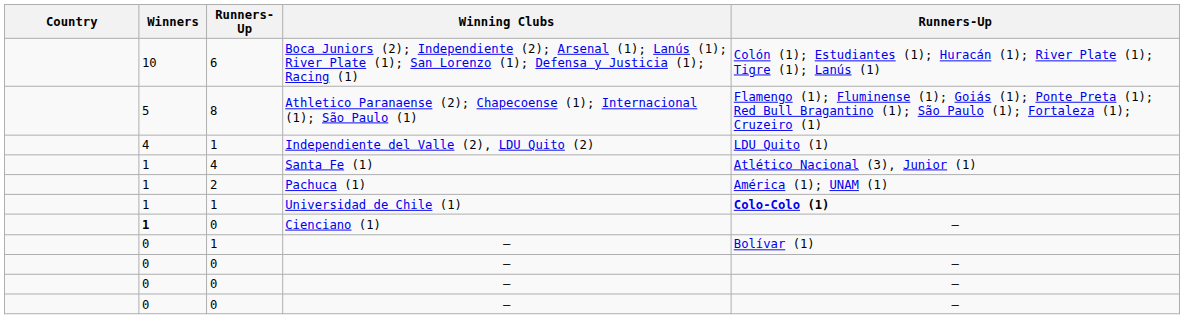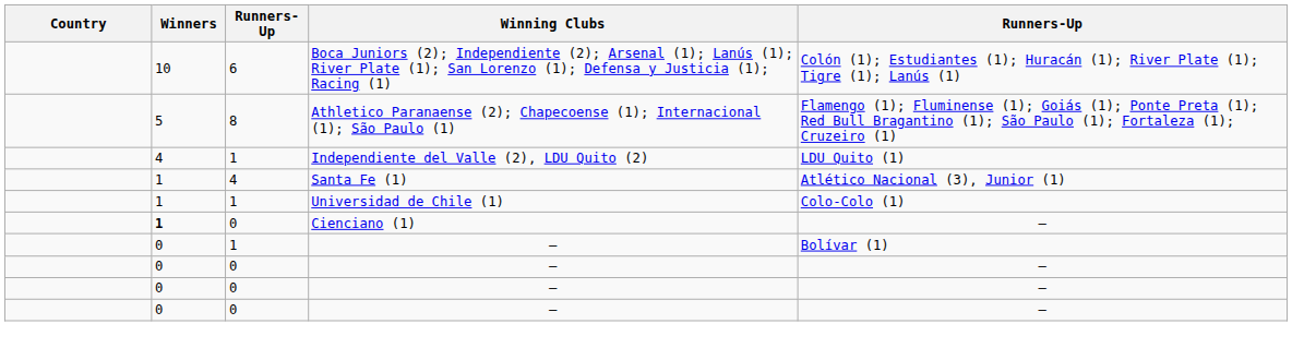- row: 1 | 2 | Pachuca (1) | América (1); UNAM (1)
Universidad de Chile (1) | column 5: bold -> normal
